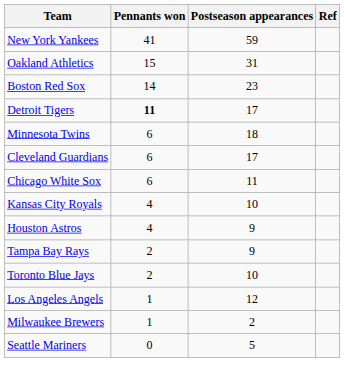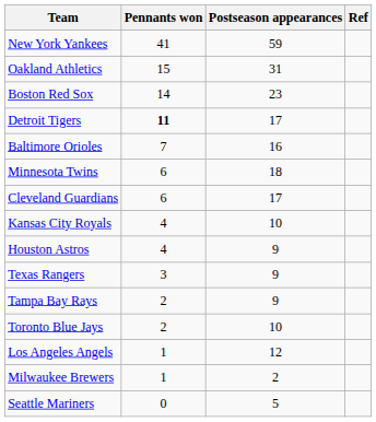+ row: Baltimore Orioles | 7 | 16
- row: Chicago White Sox | 6 | 11
+ row: Texas Rangers | 3 | 9
